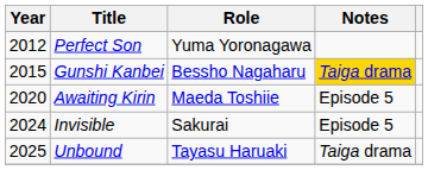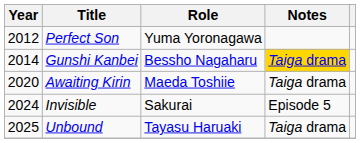Gunshi Kanbei | Year: 2015 -> 2014
Awaiting Kirin | Notes: Episode 5 -> Taiga drama
